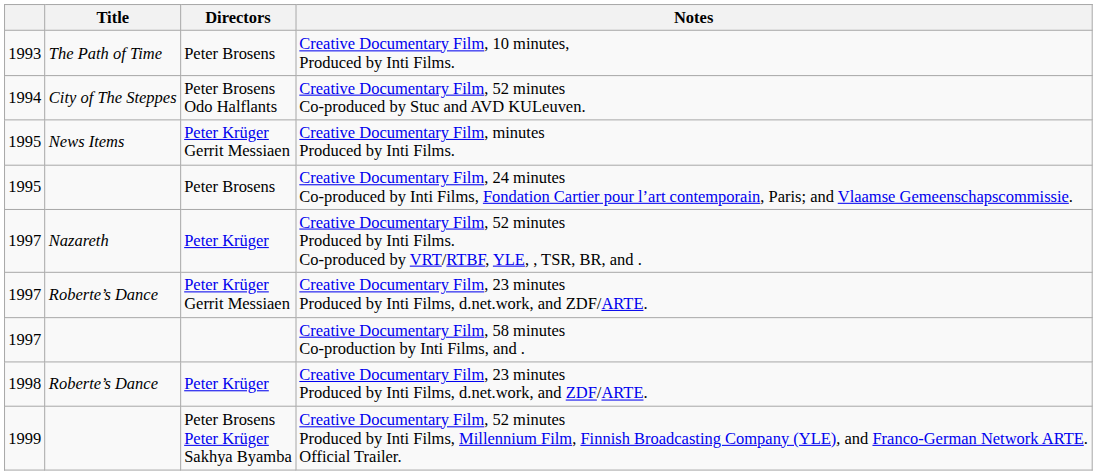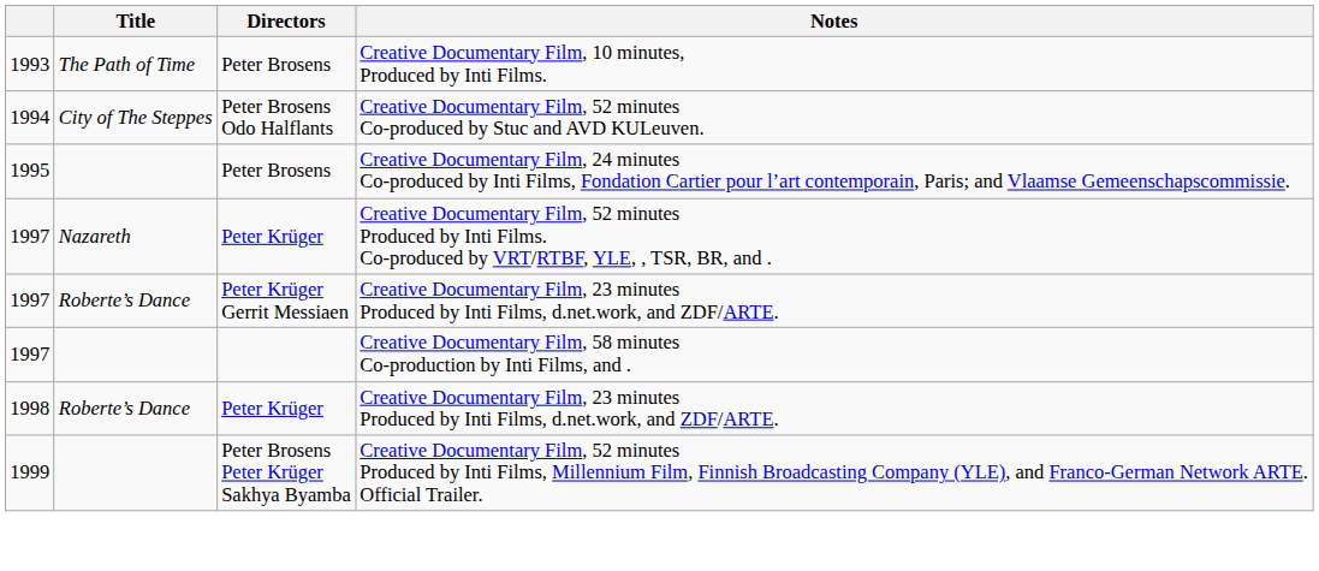- row: 1995 | News Items | Peter Krüger Gerrit Messiaen | Creative Documentary Film, minutes Produced by Inti Films.
